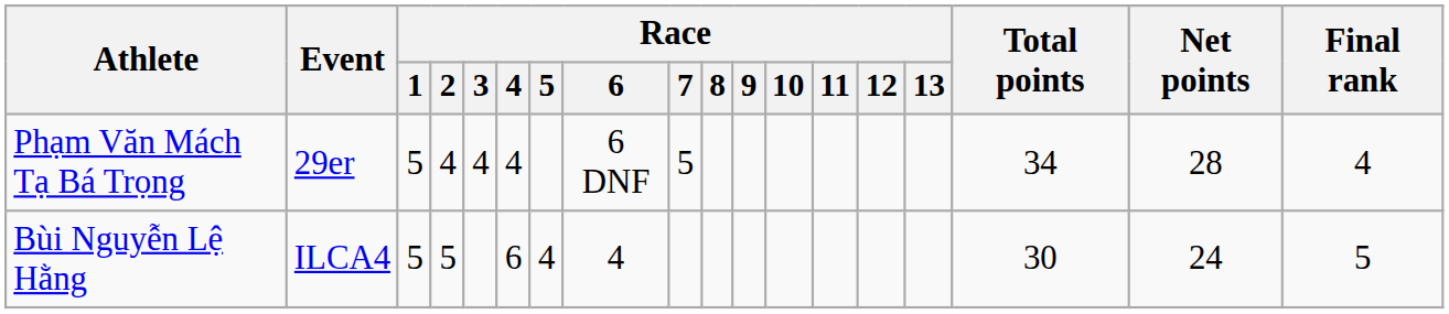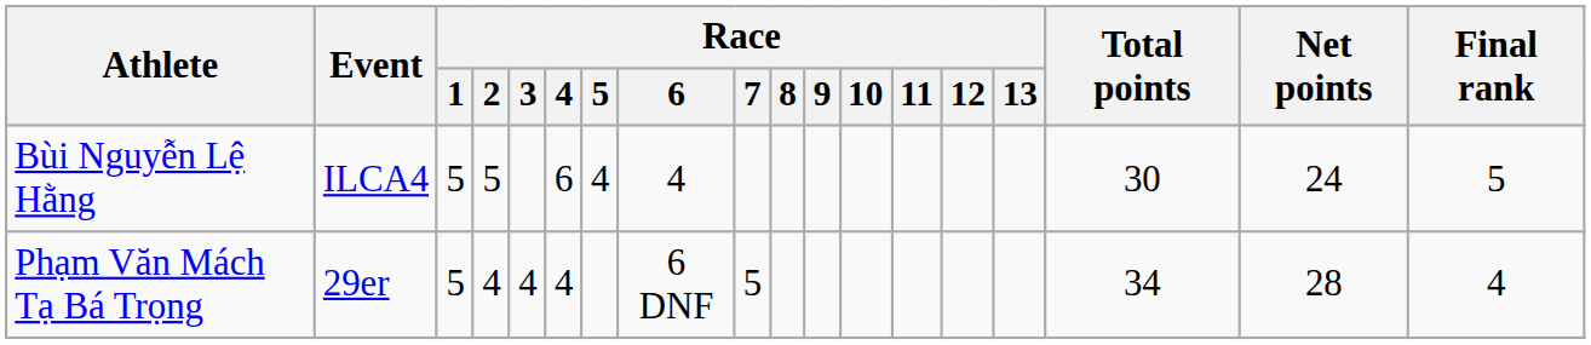rows swapped: Bùi Nguyễn Lệ Hằng <-> Phạm Văn Mách Tạ Bá Trọng
